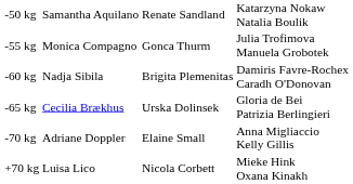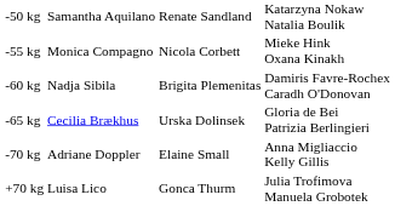-55 kg | column 3: Gonca Thurm -> Nicola Corbett
-55 kg | column 4: Julia Trofimova Manuela Grobotek -> Mieke Hink Oxana Kinakh
+70 kg | column 3: Nicola Corbett -> Gonca Thurm
+70 kg | column 4: Mieke Hink Oxana Kinakh -> Julia Trofimova Manuela Grobotek
